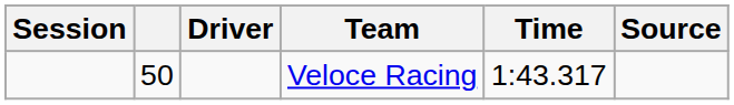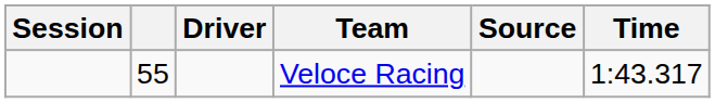columns swapped: Time <-> Source
Veloce Racing | column 2: 50 -> 55
